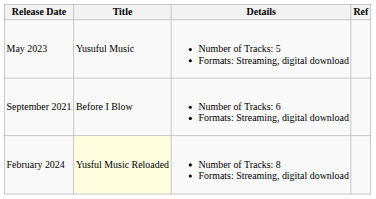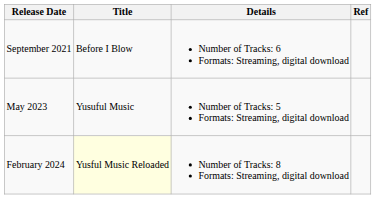rows swapped: September 2021 <-> May 2023
